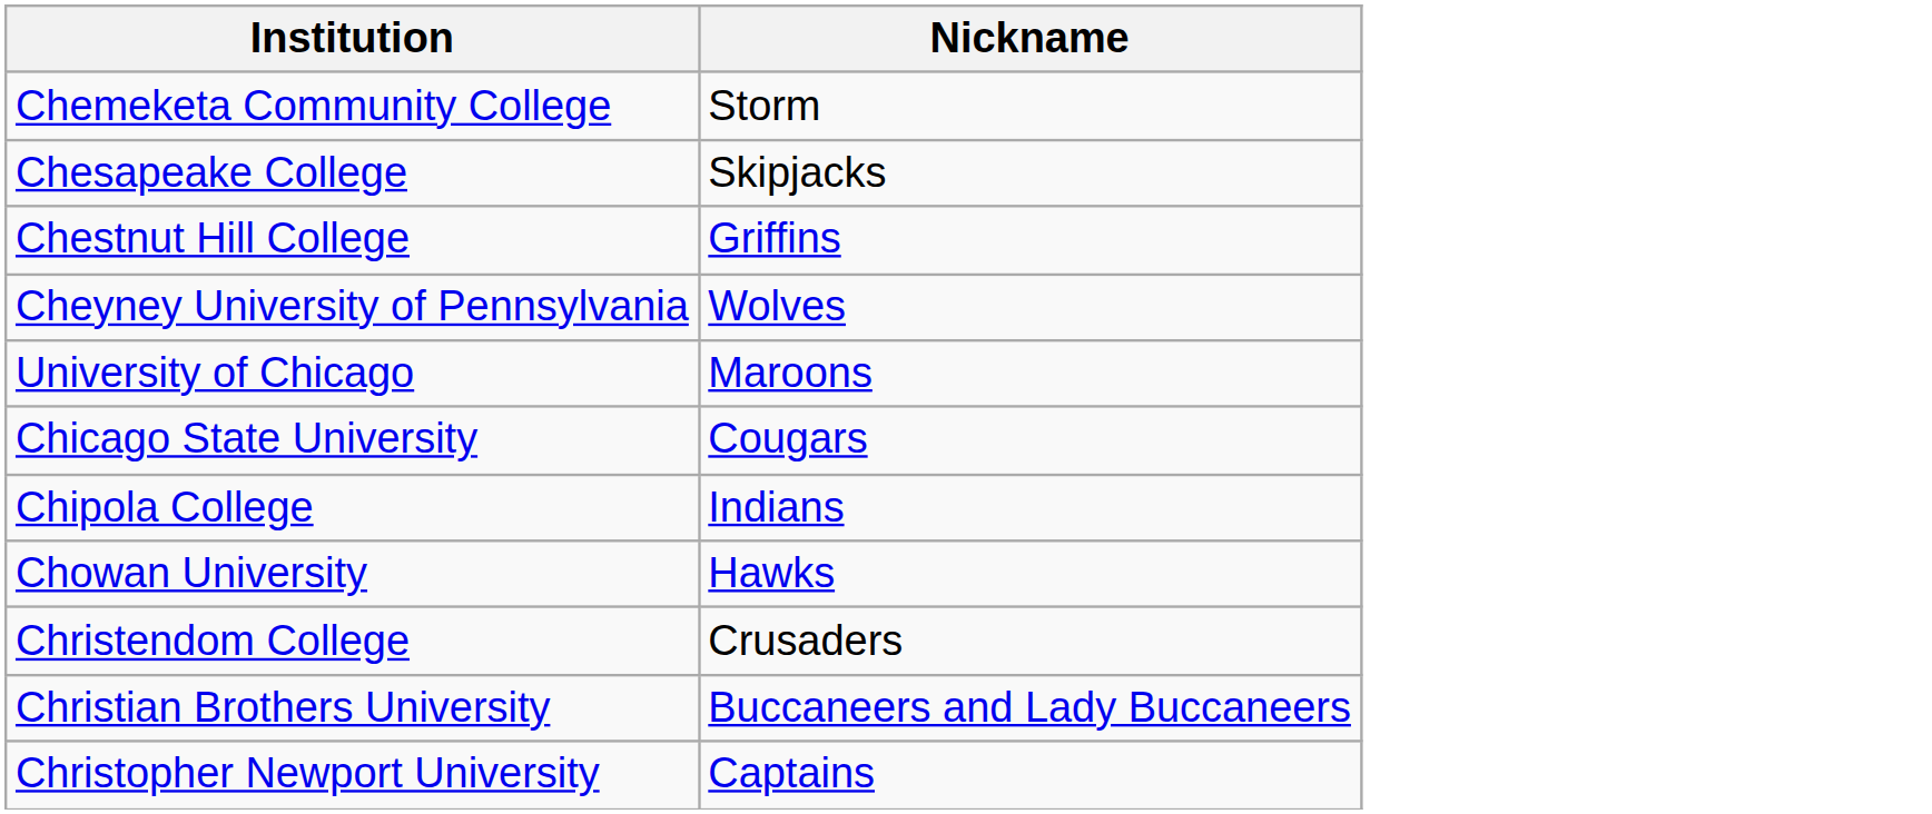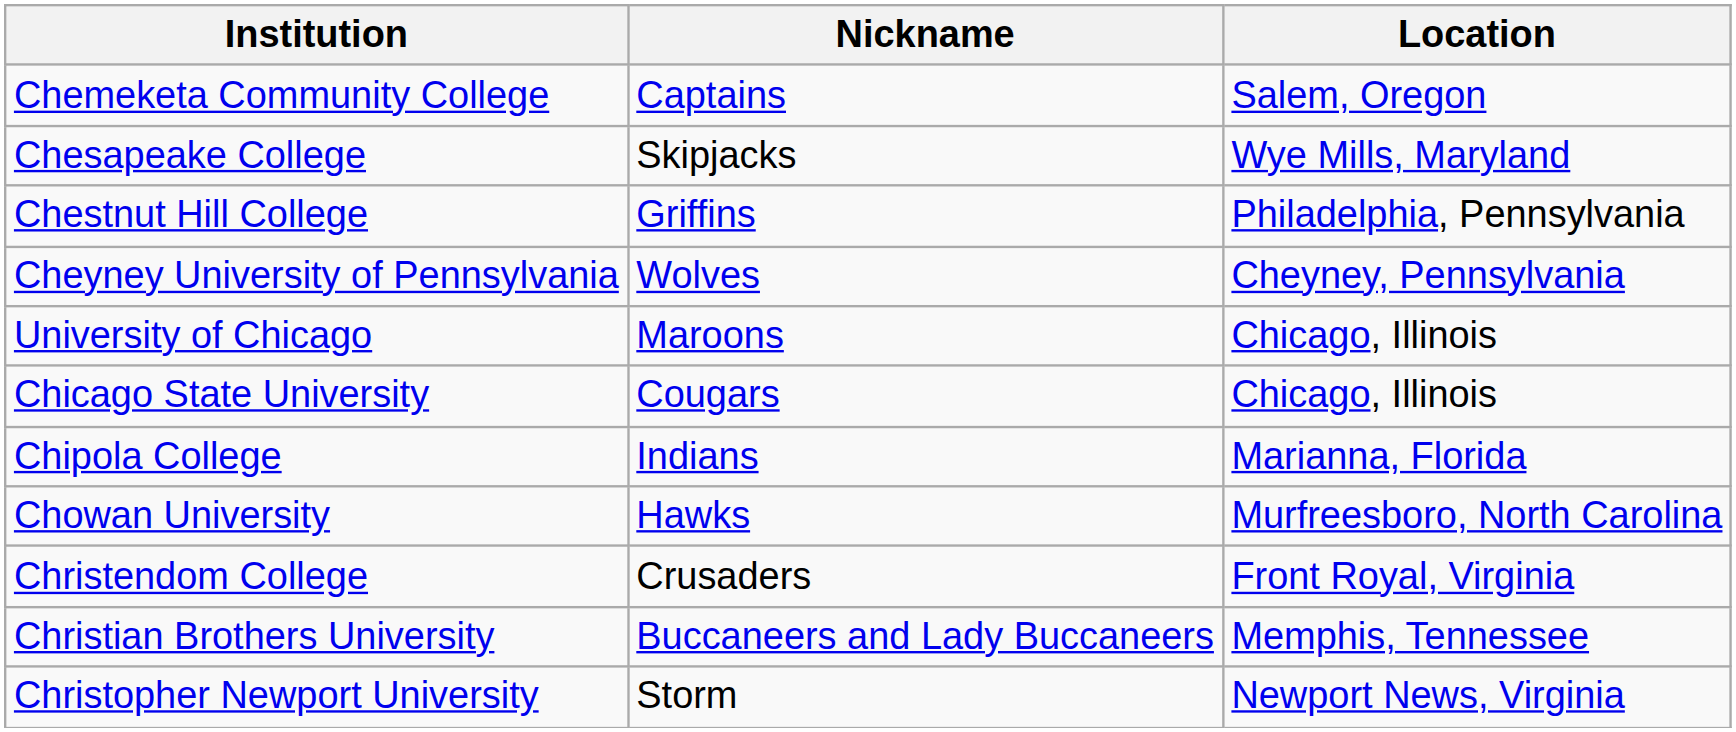+ column: Location | Salem, Oregon | Wye Mills, Maryland | Philadelphia, Pennsylvania | Cheyney, Pennsylvania | Chicago, Illinois | Chicago, Illinois | Marianna, Florida | Murfreesboro, North Carolina | Front Royal, Virginia | Memphis, Tennessee | Newport News, Virginia
Chemeketa Community College | Nickname: Storm -> Captains
Christopher Newport University | Nickname: Captains -> Storm
